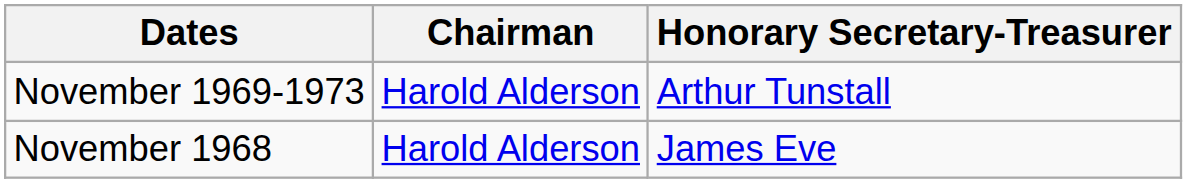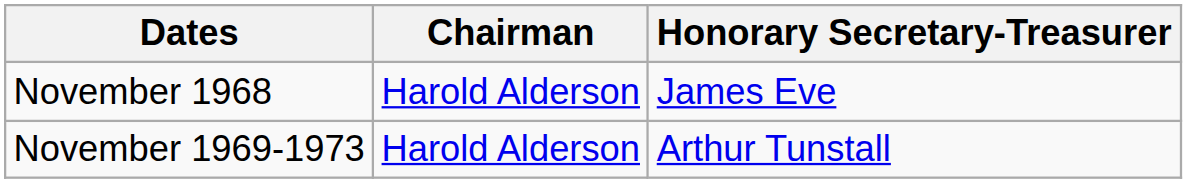rows swapped: November 1968 <-> November 1969-1973
